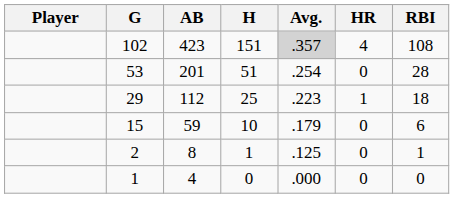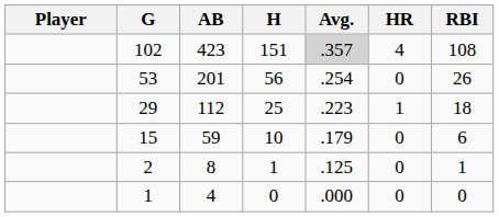53 | H: 51 -> 56
53 | RBI: 28 -> 26
